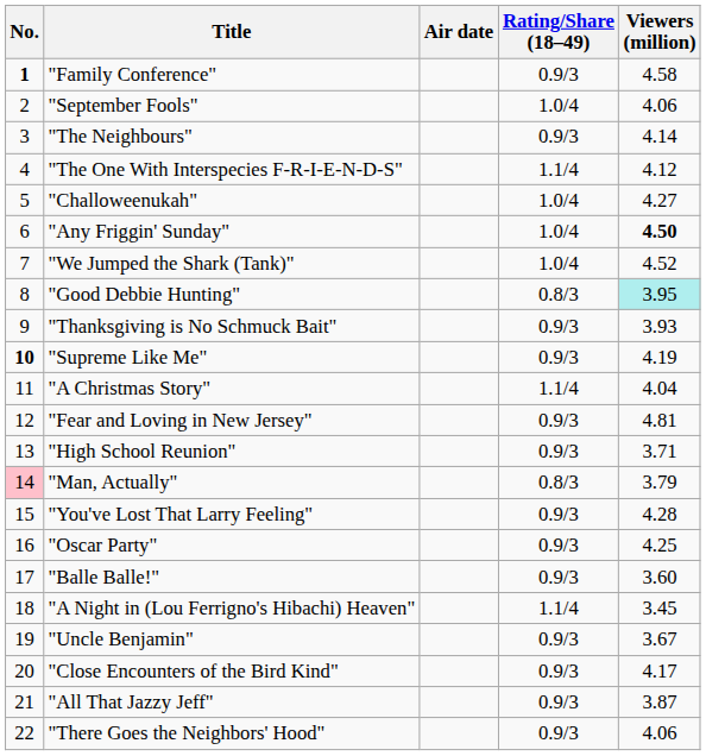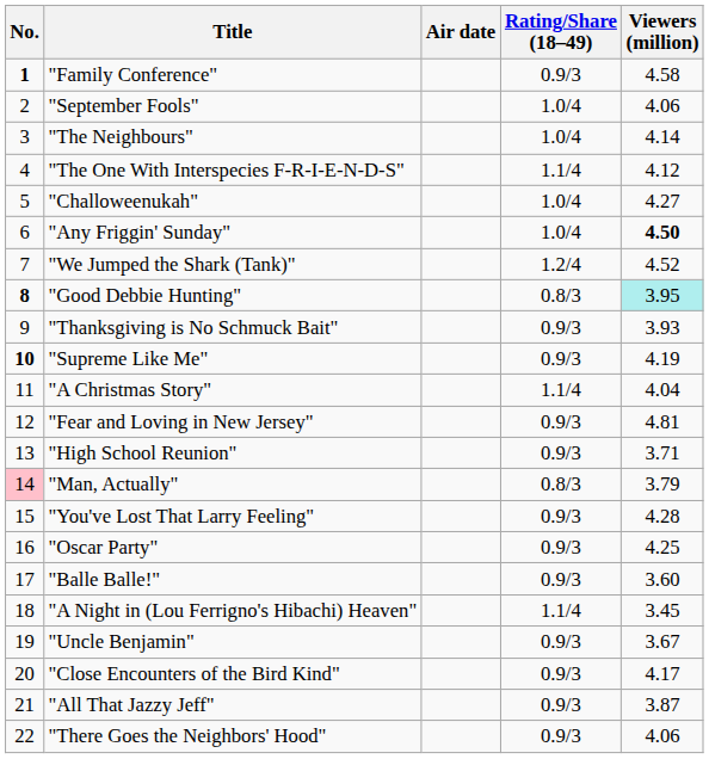"The Neighbours" | Rating/Share (18–49): 0.9/3 -> 1.0/4
"We Jumped the Shark (Tank)" | Rating/Share (18–49): 1.0/4 -> 1.2/4
"Good Debbie Hunting" | No.: normal -> bold
